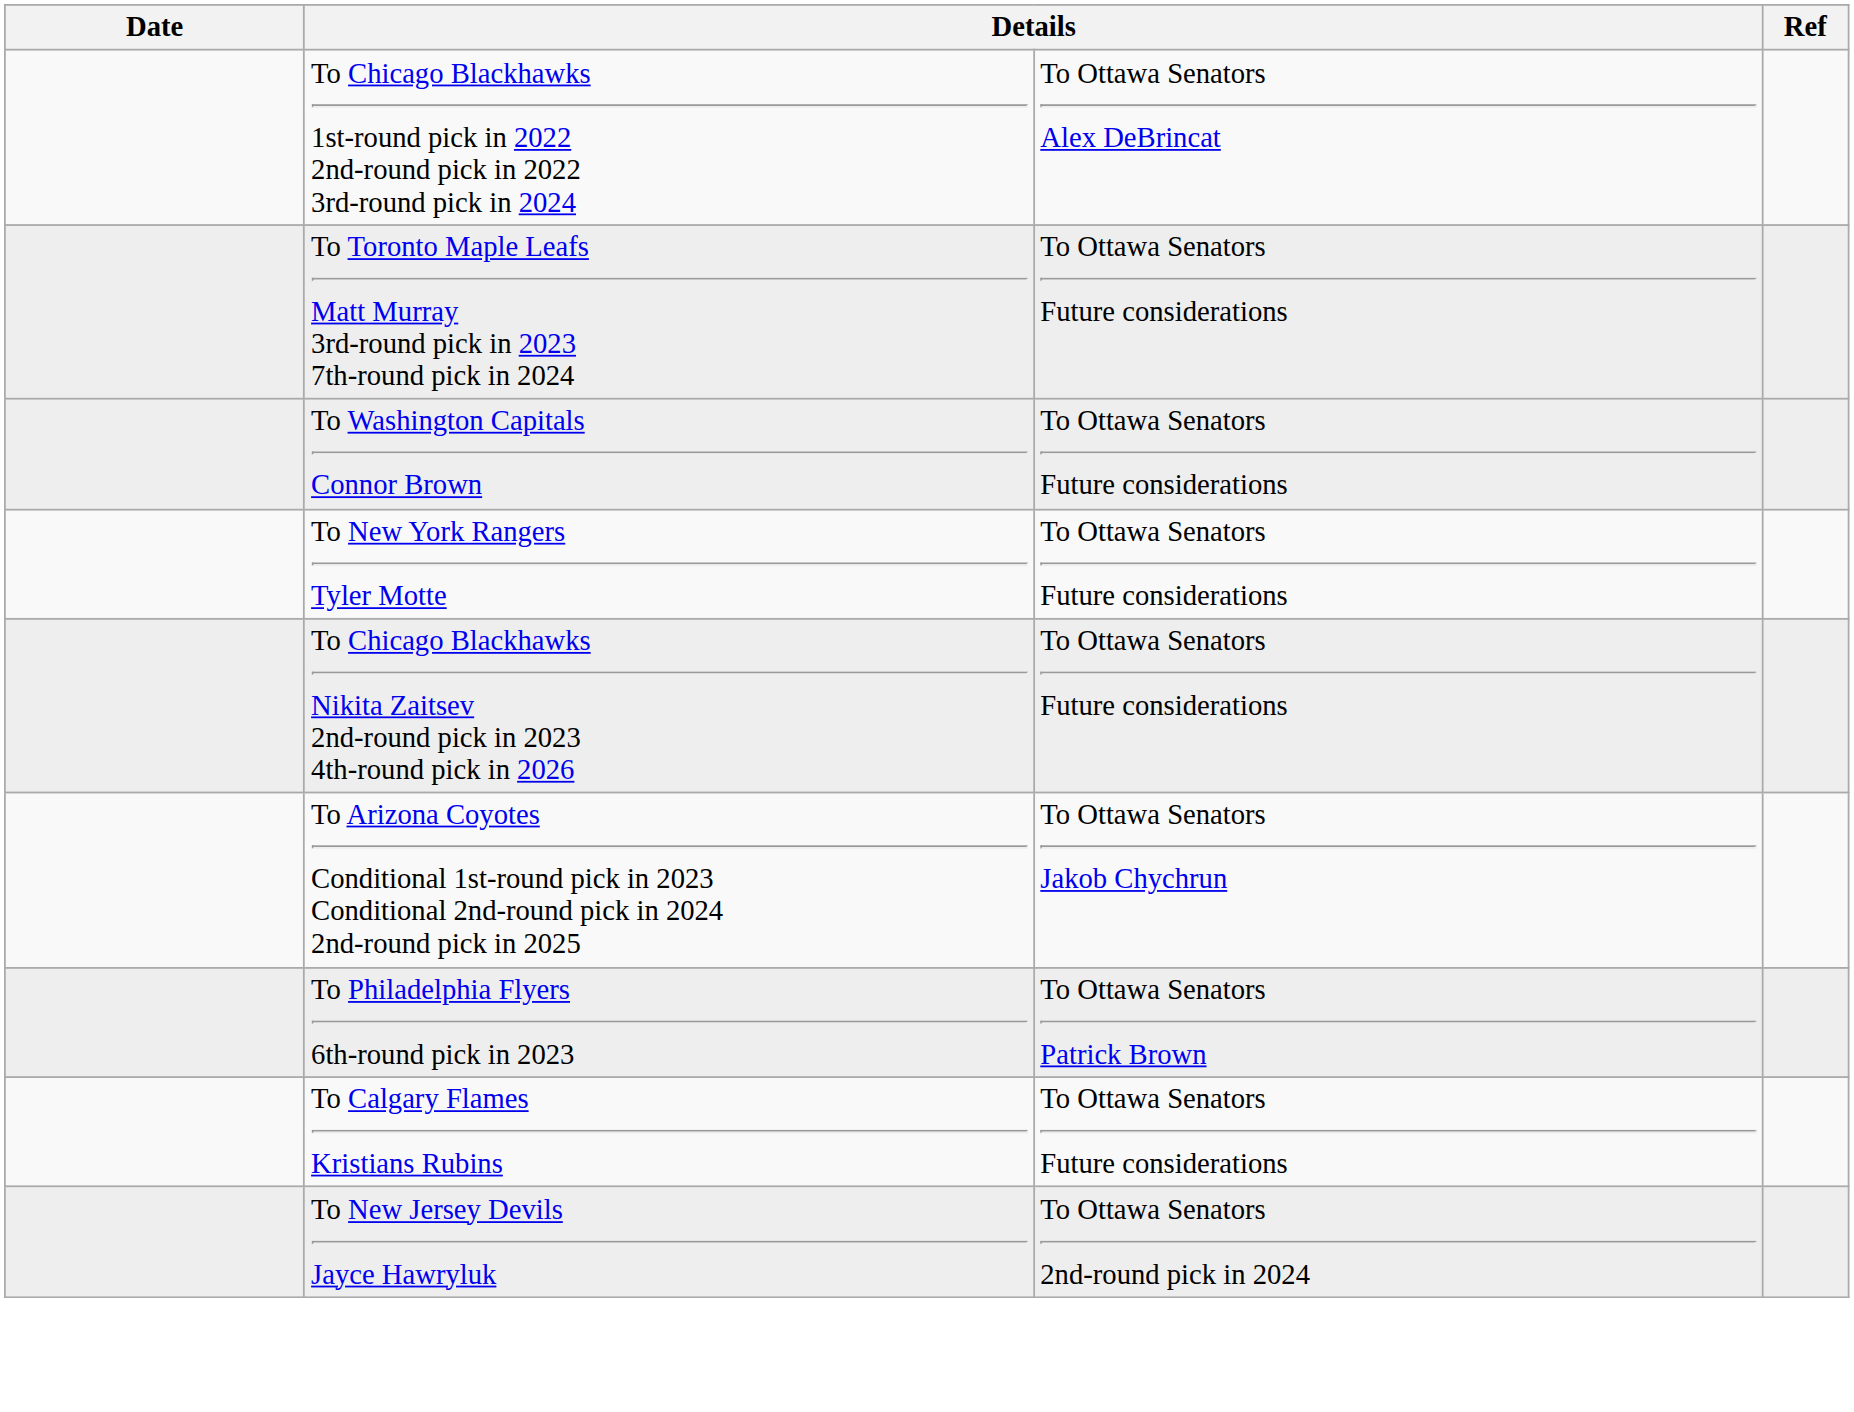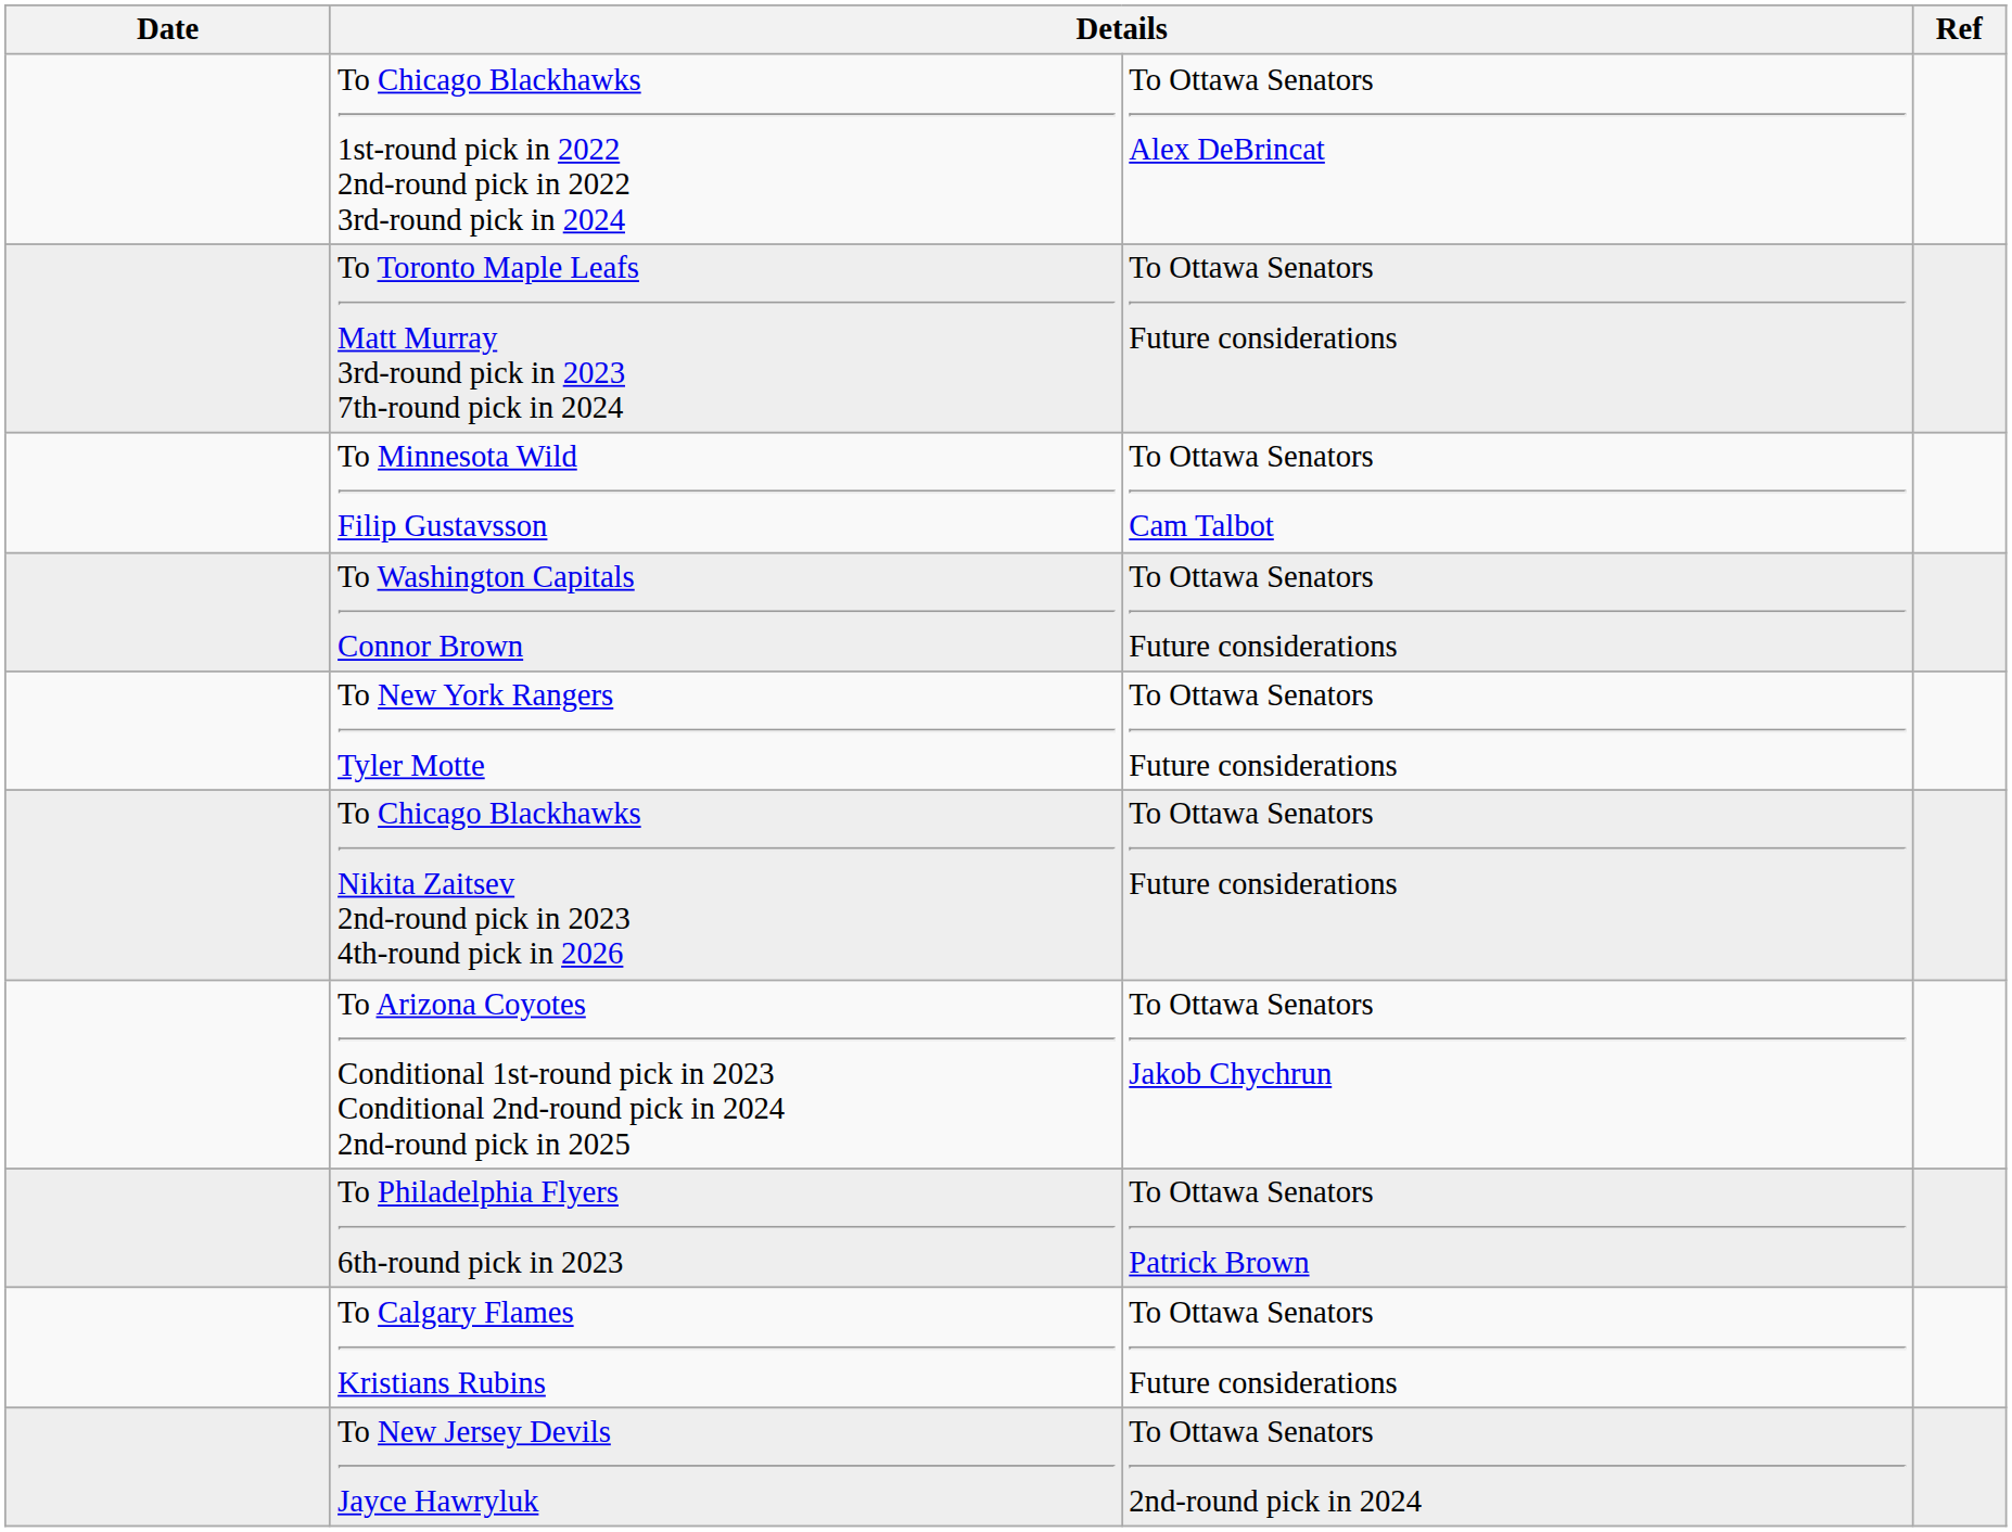+ row: To Minnesota Wild Filip Gustavsson | To Ottawa Senators Cam Talbot
